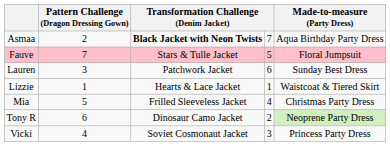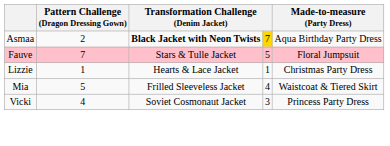Asmaa | column 4: no background -> gold background
- row: Lauren | 3 | Patchwork Jacket | 6 | Sunday Best Dress
Lizzie | Made-to-measure (Party Dress): Waistcoat & Tiered Skirt -> Christmas Party Dress
Mia | Made-to-measure (Party Dress): Christmas Party Dress -> Waistcoat & Tiered Skirt
- row: Tony R | 6 | Dinosaur Camo Jacket | 2 | Neoprene Party Dress
